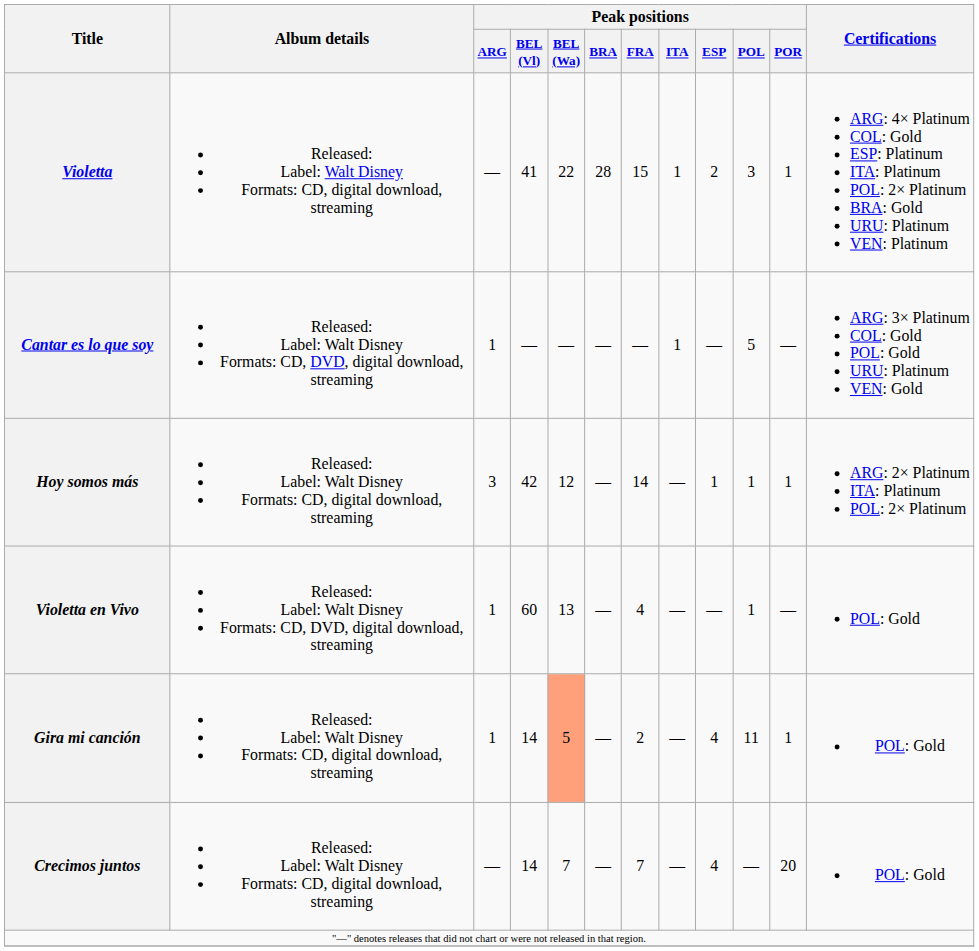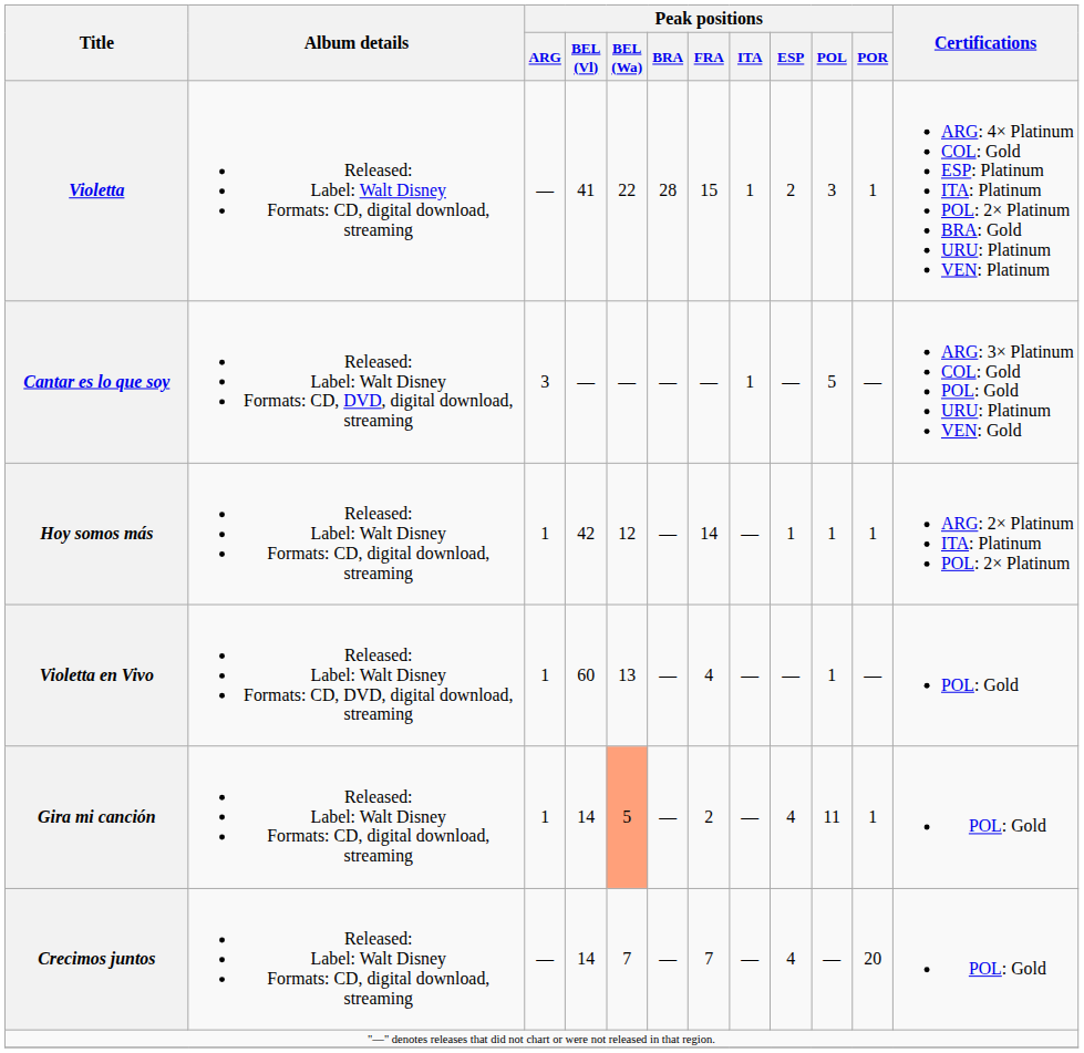Cantar es lo que soy | Peak positions / ARG: 1 -> 3
Hoy somos más | Peak positions / ARG: 3 -> 1
